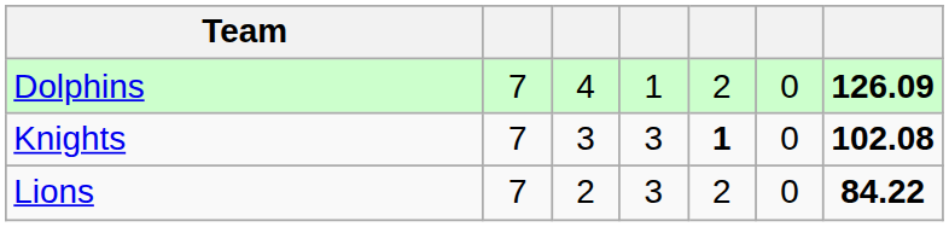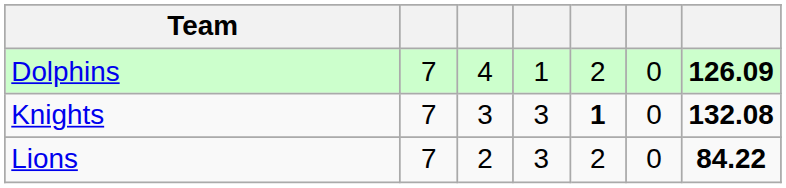Knights | column 7: 102.08 -> 132.08
